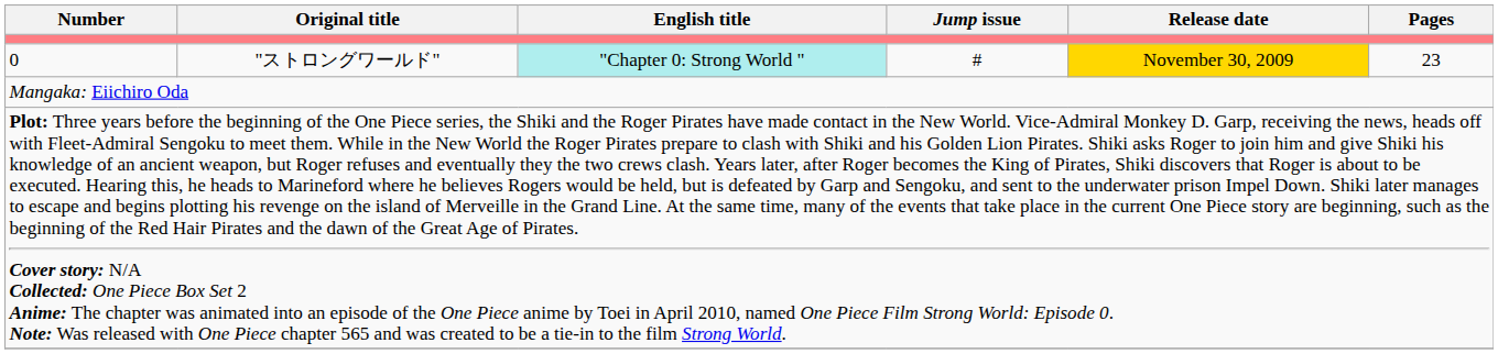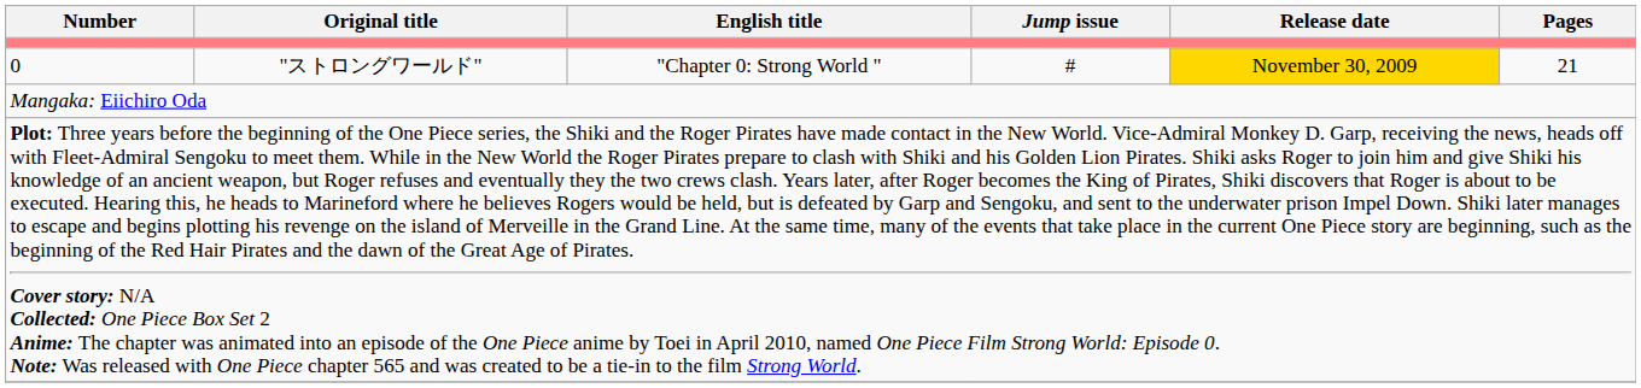0 | English title: paleturquoise background -> no background
0 | Pages: 23 -> 21
